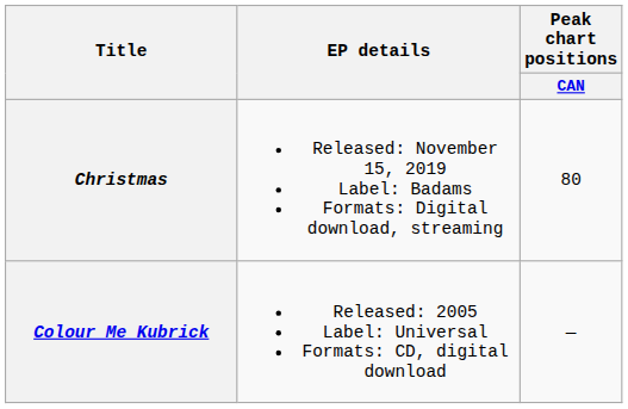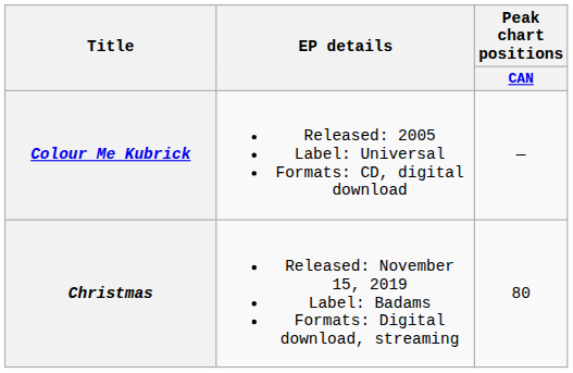rows swapped: Colour Me Kubrick <-> Christmas
